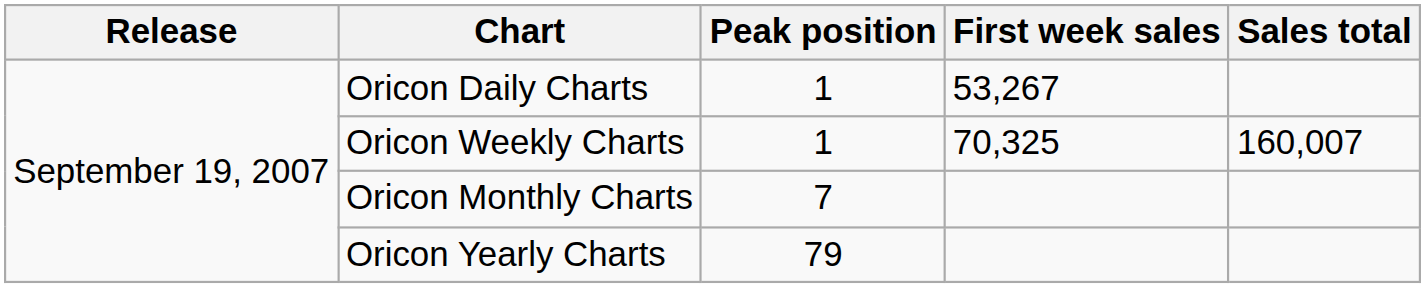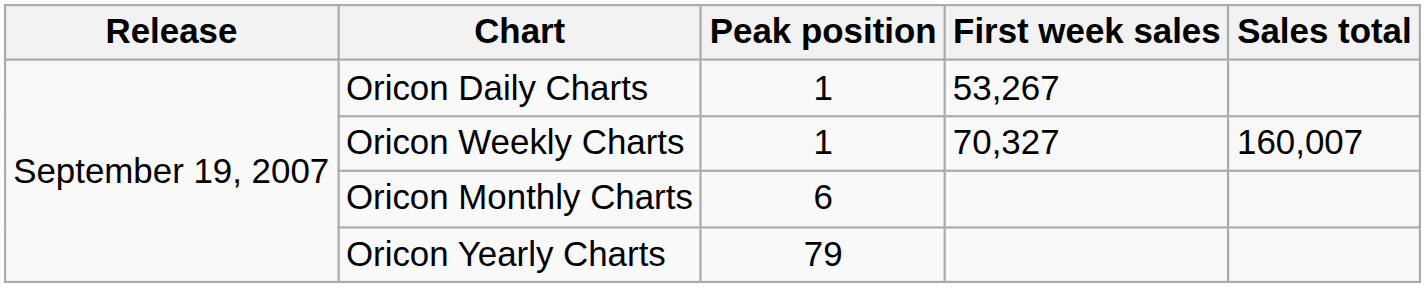Oricon Weekly Charts | First week sales: 70,325 -> 70,327
Oricon Monthly Charts | Peak position: 7 -> 6
